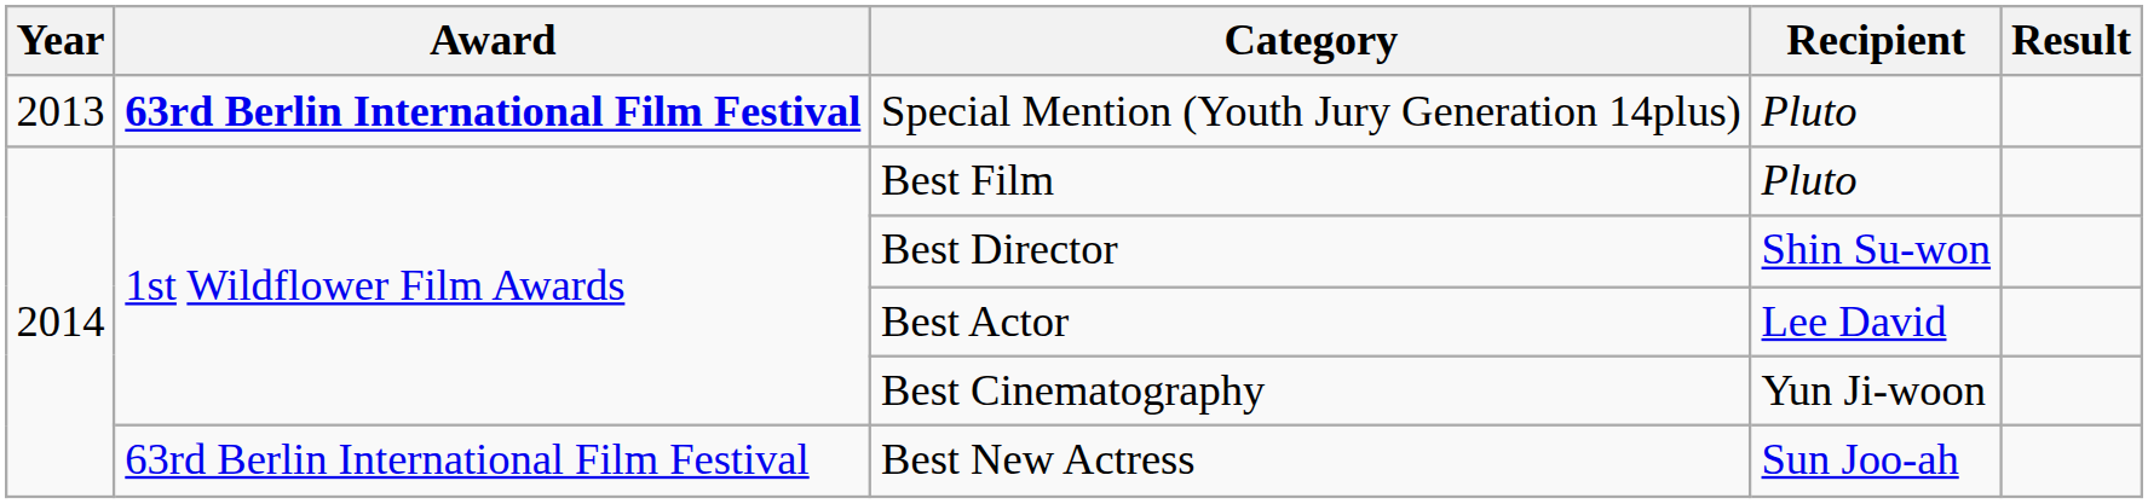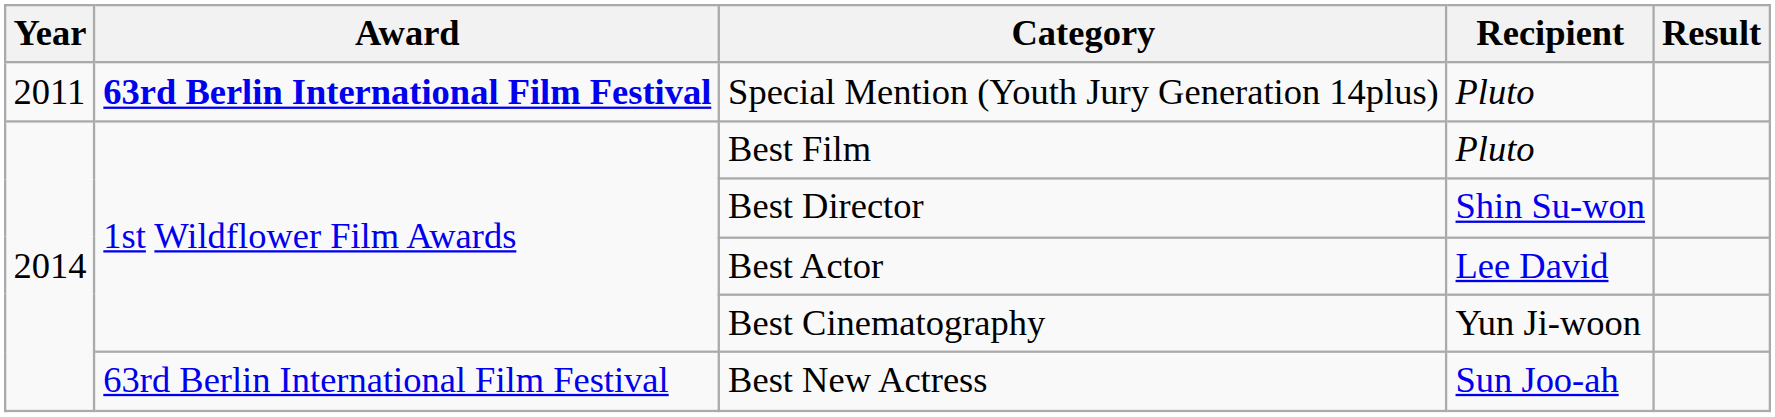Special Mention (Youth Jury Generation 14plus) | Year: 2013 -> 2011
